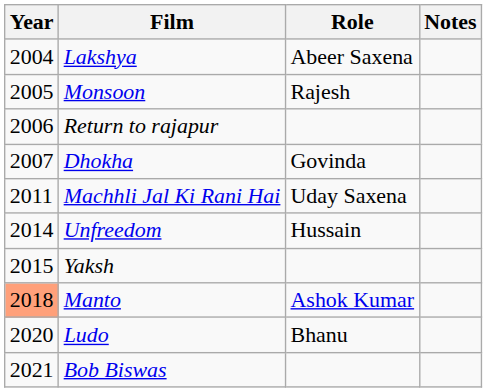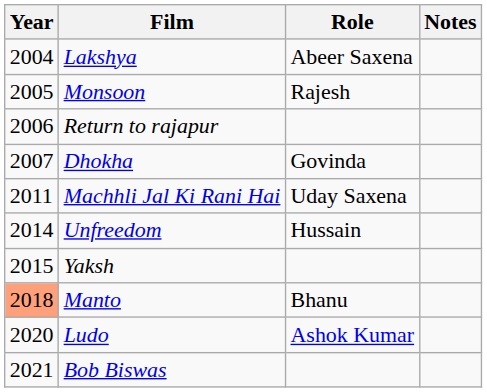Manto | Role: Ashok Kumar -> Bhanu
Ludo | Role: Bhanu -> Ashok Kumar
